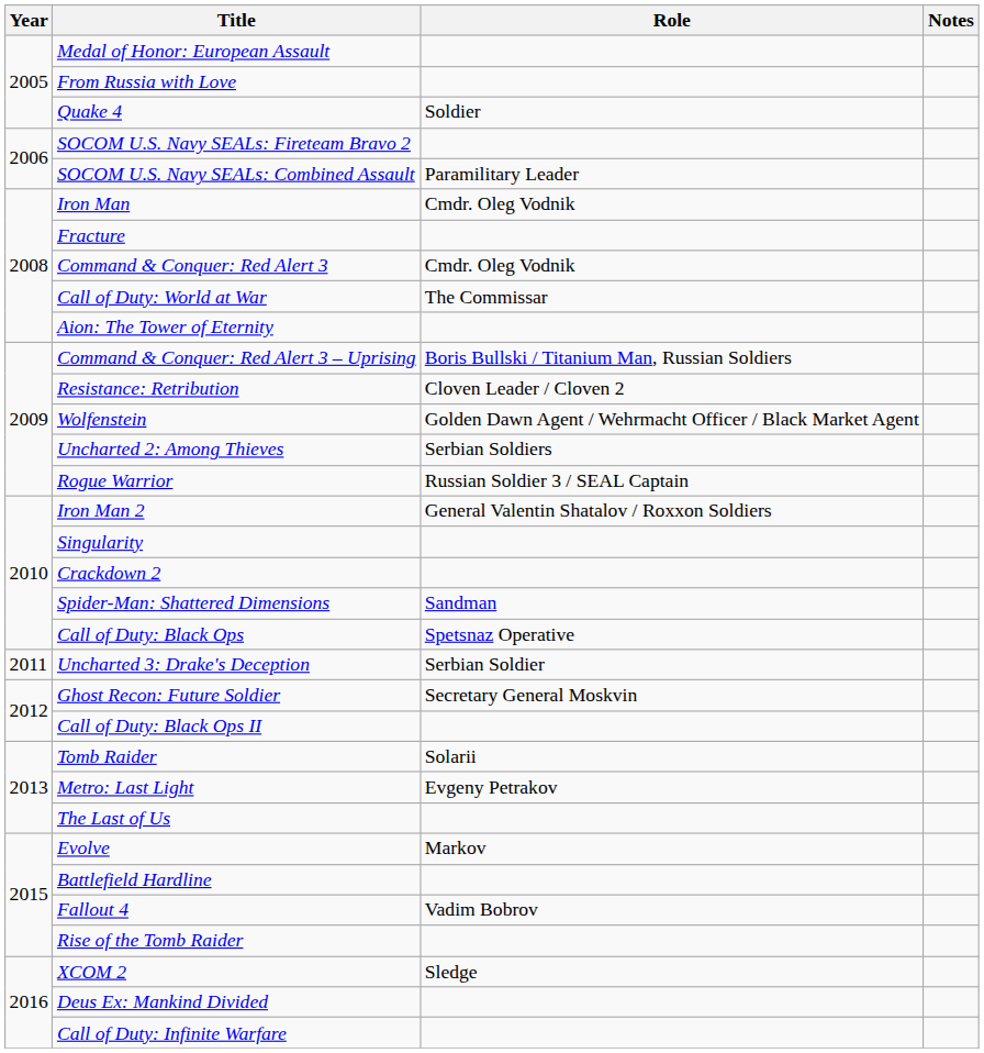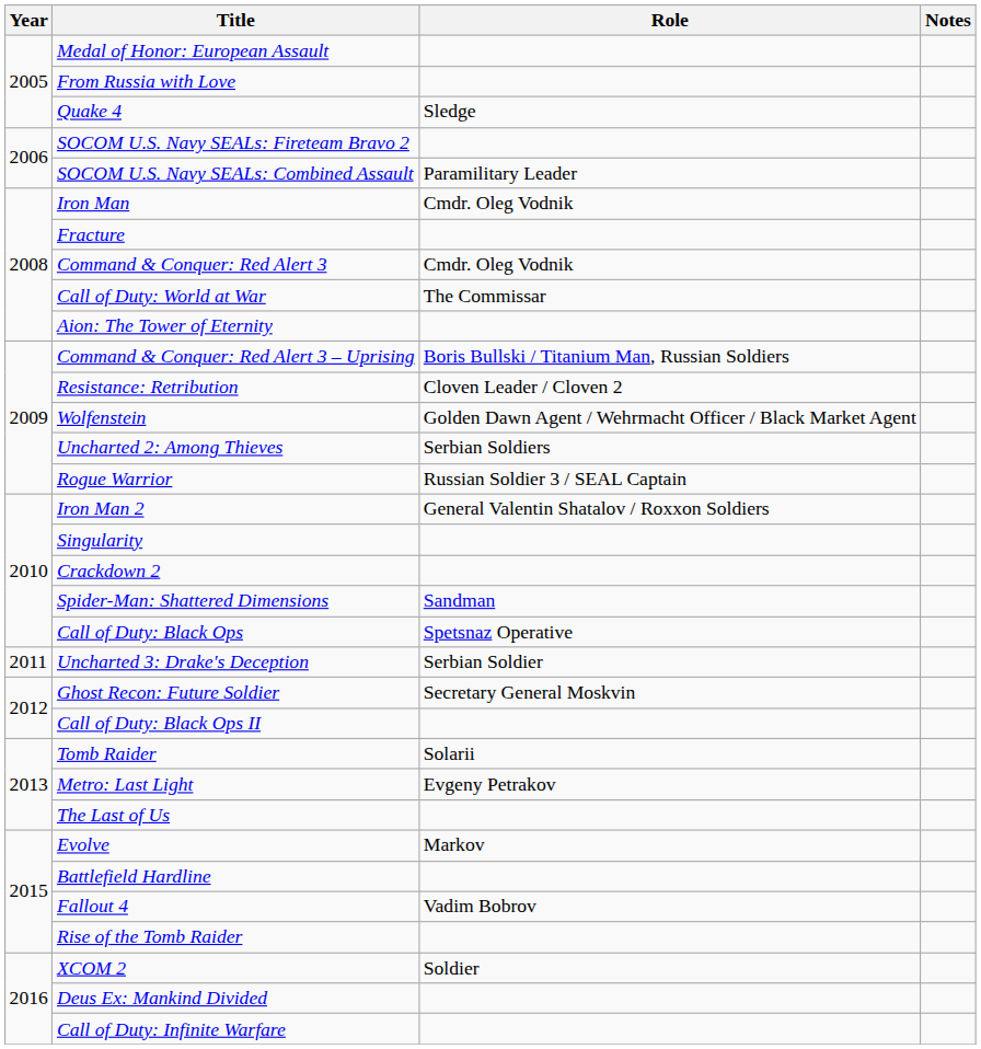Quake 4 | Role: Soldier -> Sledge
XCOM 2 | Role: Sledge -> Soldier
